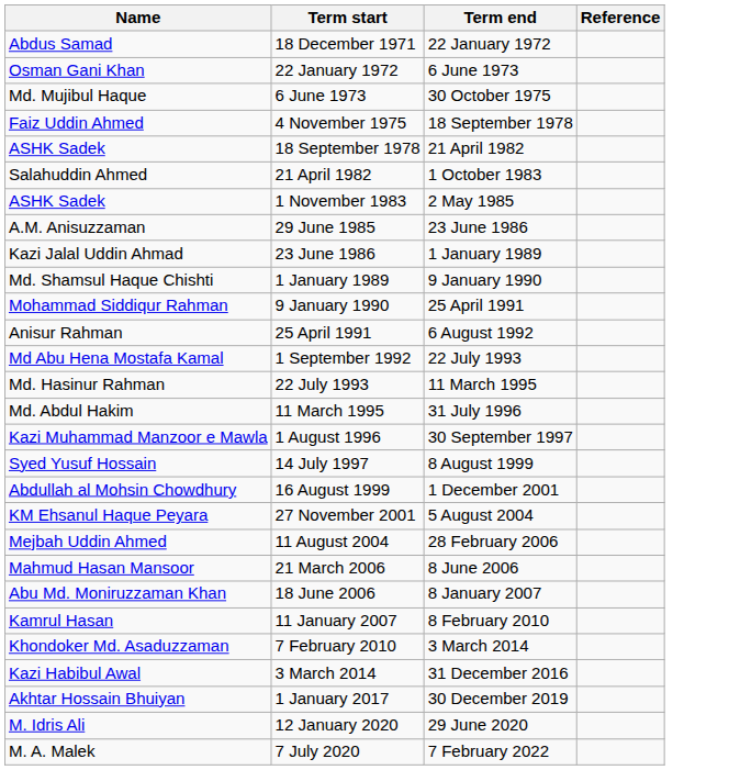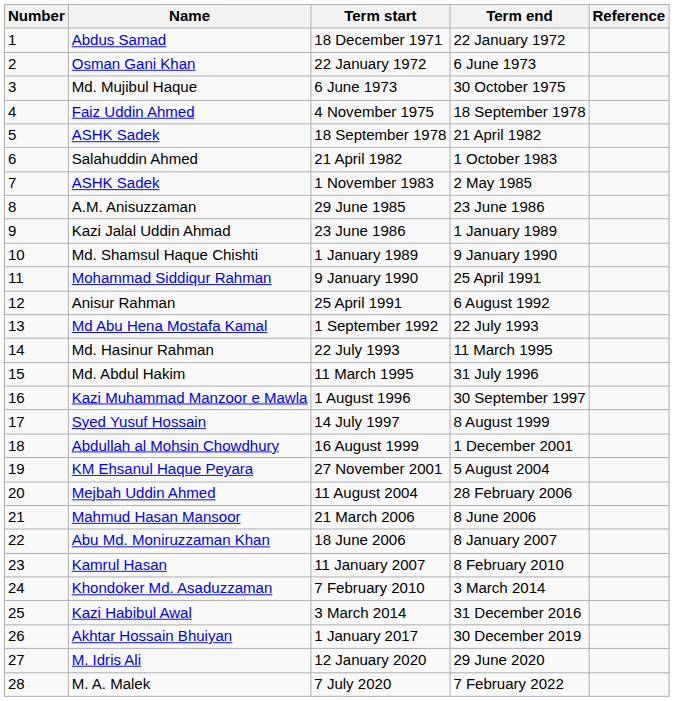+ column: Number | 1 | 2 | 3 | 4 | 5 | 6 | 7 | 8 | 9 | 10 | 11 | 12 | 13 | 14 | 15 | 16 | 17 | 18 | 19 | 20 | 21 | 22 | 23 | 24 | 25 | 26 | 27 | 28
